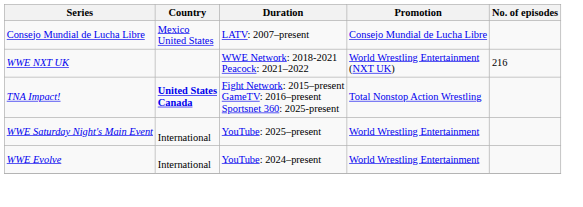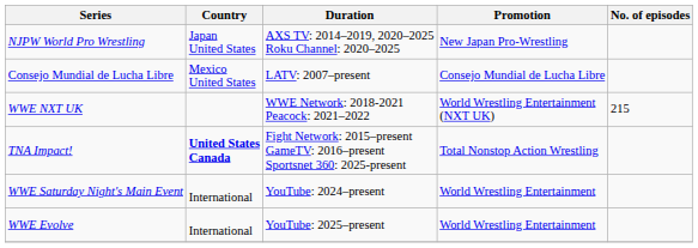+ row: NJPW World Pro Wrestling | Japan United States | AXS TV: 2014–2019, 2020–2025 Roku Channel: 2020–2025 | New Japan Pro-Wrestling
WWE NXT UK | No. of episodes: 216 -> 215
WWE Saturday Night's Main Event | Duration: YouTube: 2025–present -> YouTube: 2024–present
WWE Evolve | Duration: YouTube: 2024–present -> YouTube: 2025–present
